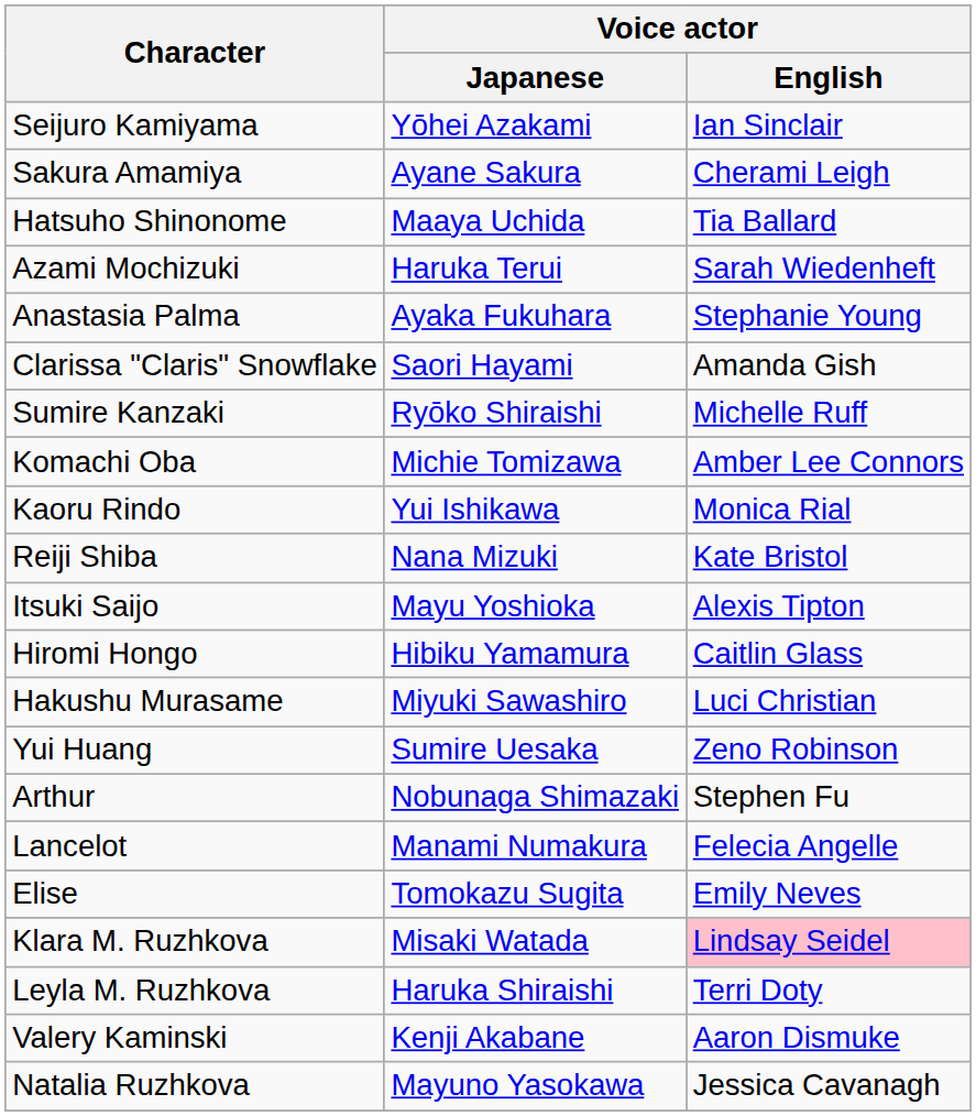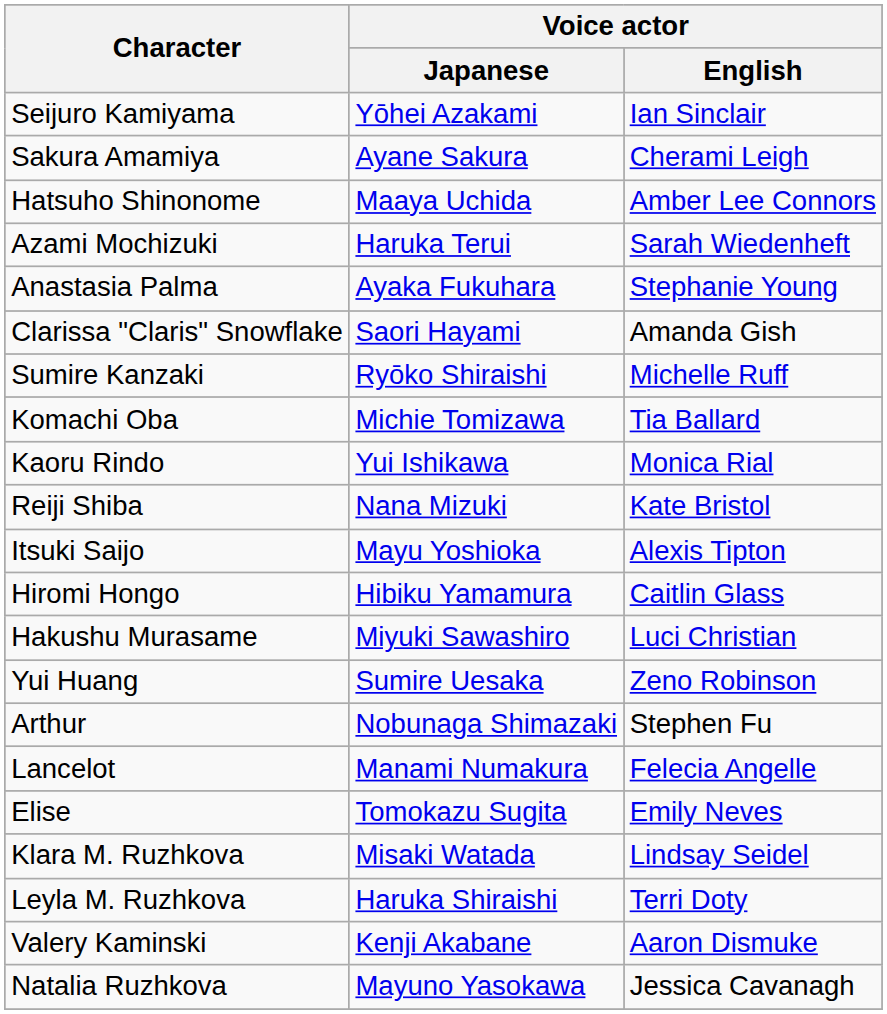Hatsuho Shinonome | Voice actor / English: Tia Ballard -> Amber Lee Connors
Komachi Oba | Voice actor / English: Amber Lee Connors -> Tia Ballard
Klara M. Ruzhkova | Voice actor / English: pink background -> no background
